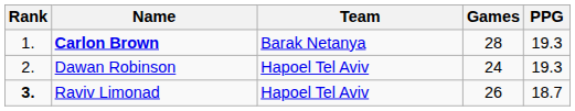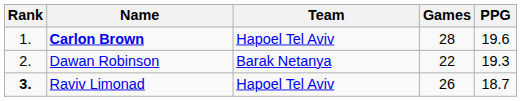Carlon Brown | Team: Barak Netanya -> Hapoel Tel Aviv
Carlon Brown | PPG: 19.3 -> 19.6
Dawan Robinson | Team: Hapoel Tel Aviv -> Barak Netanya
Dawan Robinson | Games: 24 -> 22
